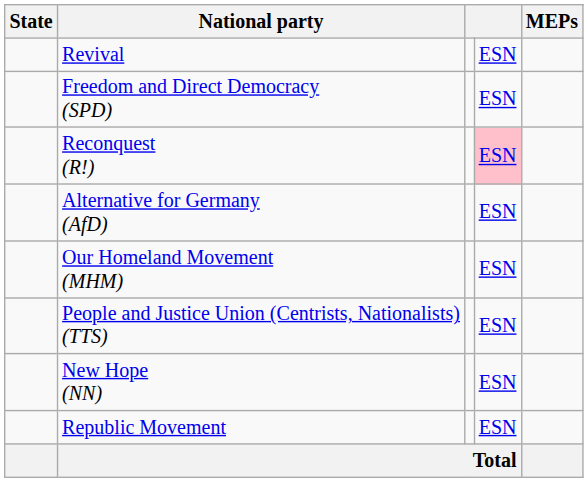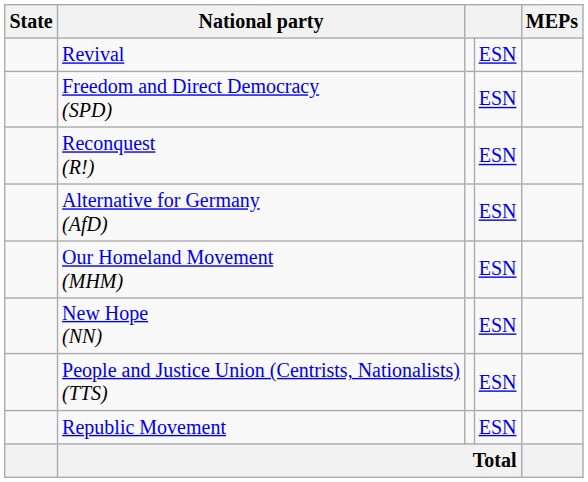Reconquest (R!) | column 4: pink background -> no background
rows swapped: People and Justice Union (Centrists, Nationalists) (TTS) <-> New Hope (NN)
